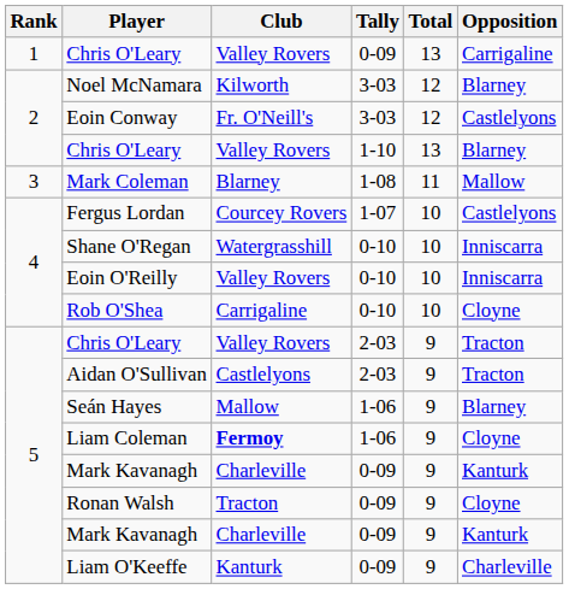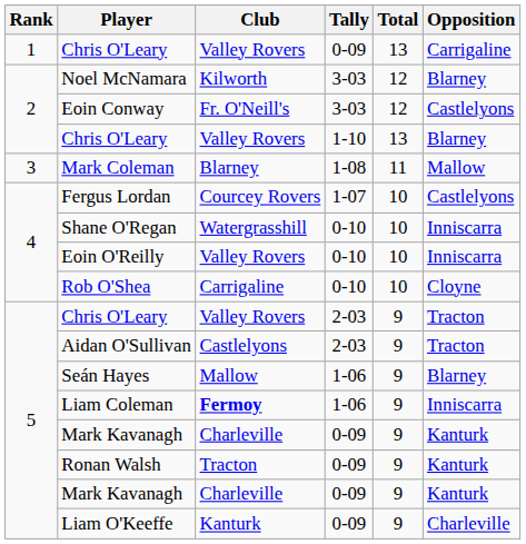Liam Coleman | Opposition: Cloyne -> Inniscarra
Ronan Walsh | Opposition: Cloyne -> Kanturk
